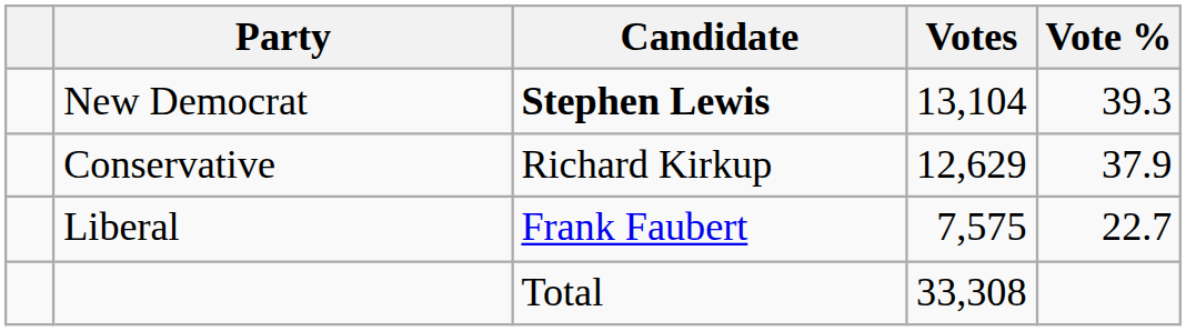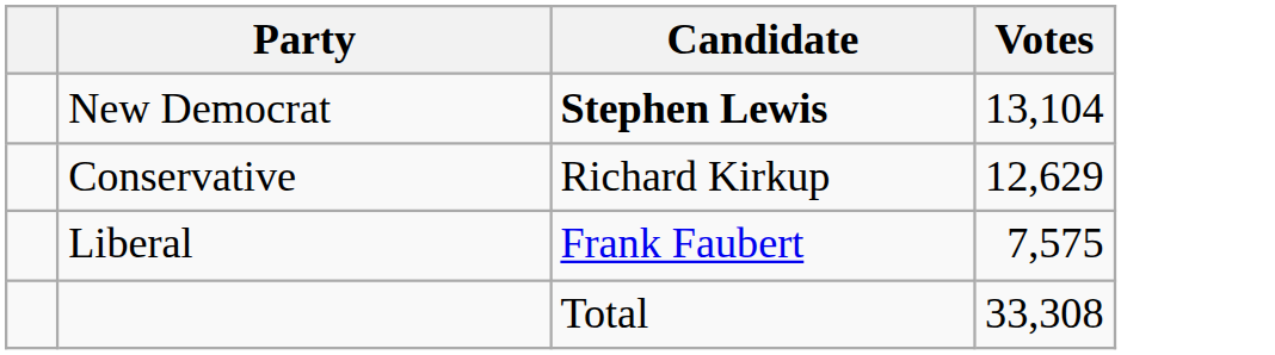- column: Vote % | 39.3 | 37.9 | 22.7
